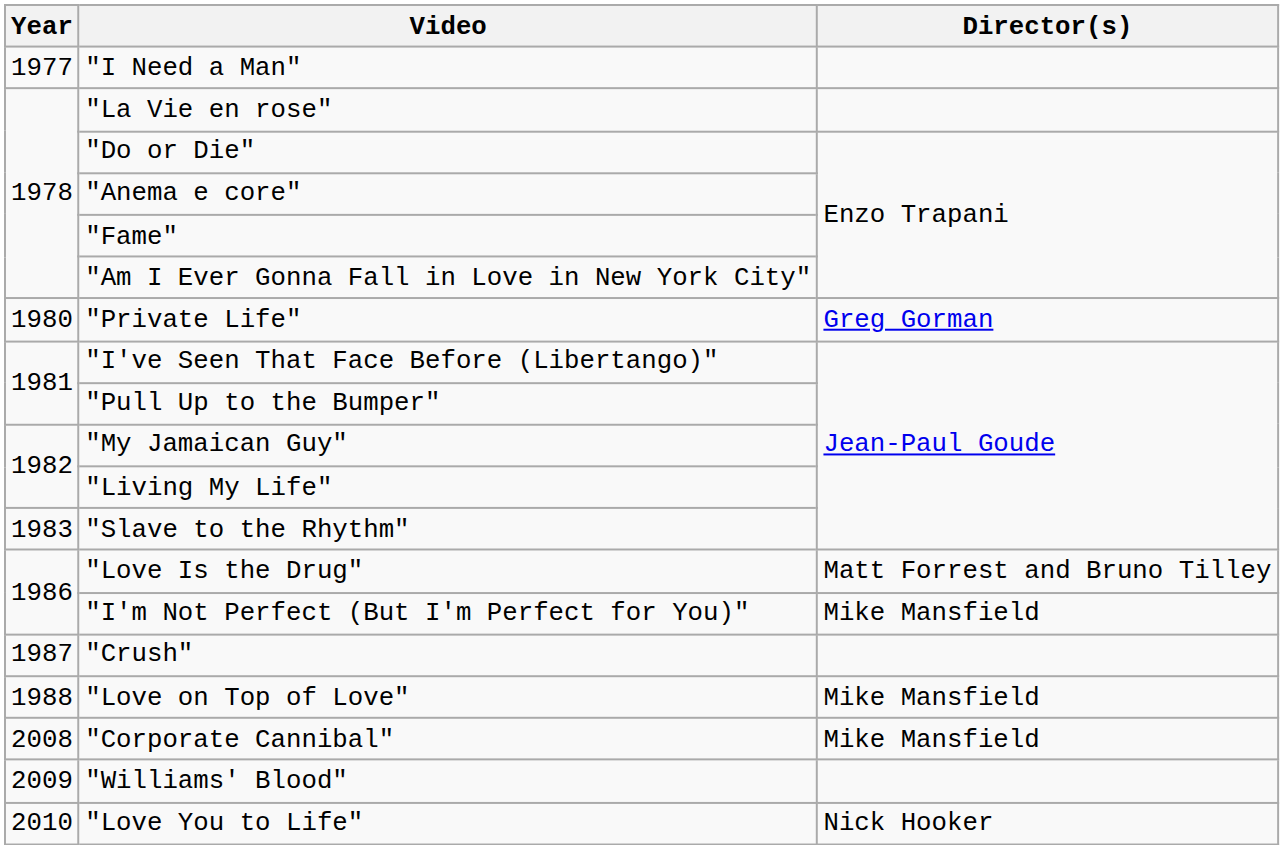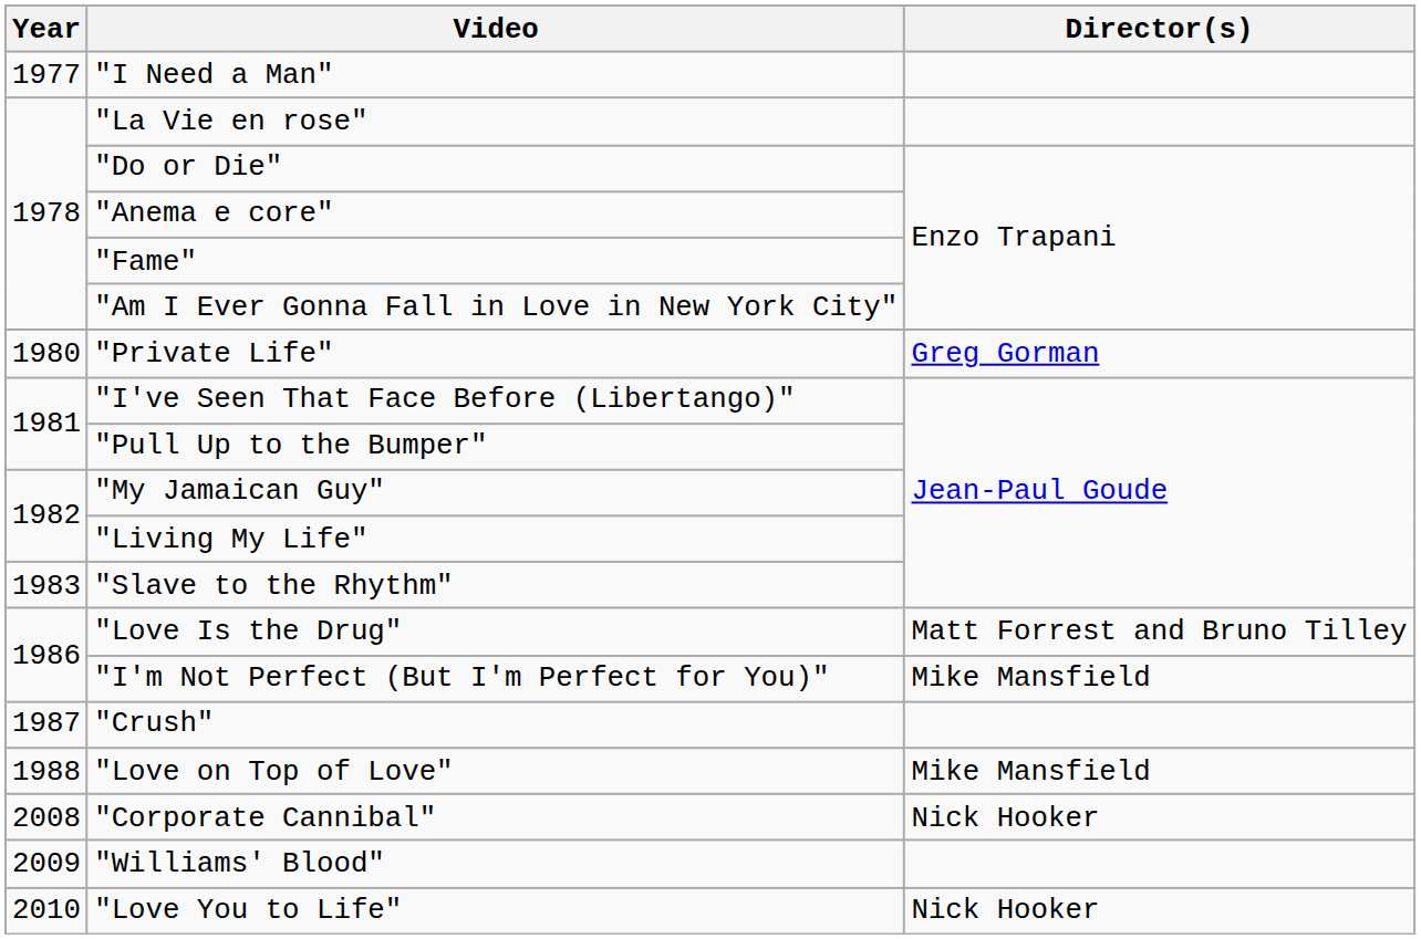"Corporate Cannibal" | Director(s): Mike Mansfield -> Nick Hooker
